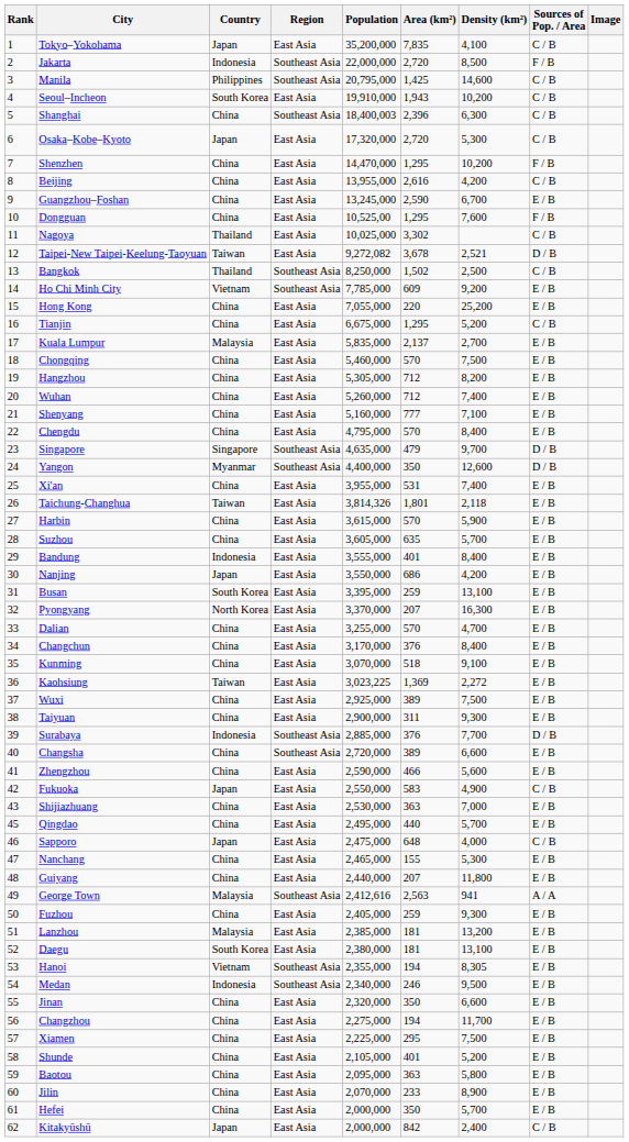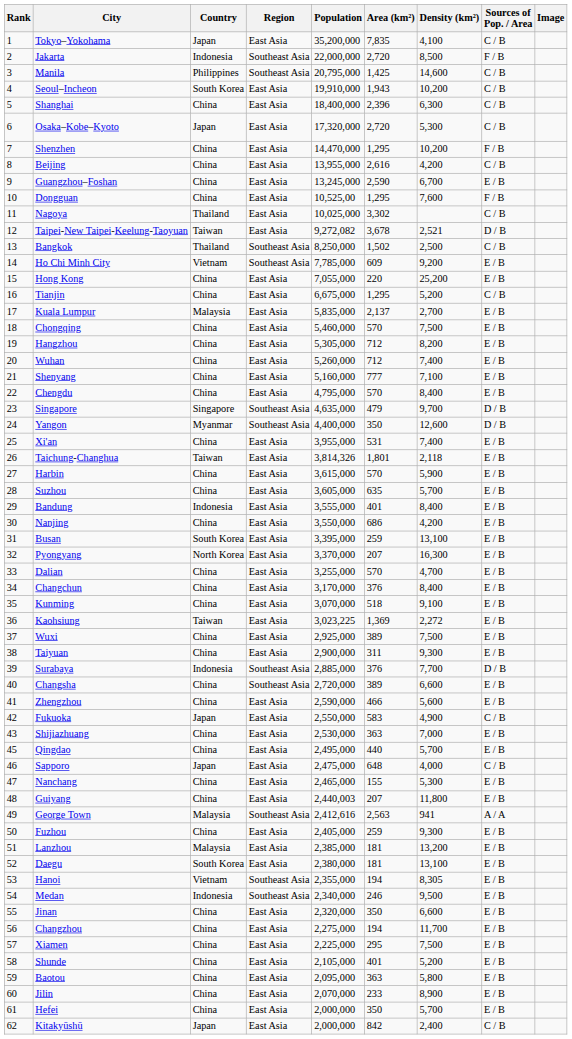Shanghai | Region: Southeast Asia -> East Asia
Shanghai | Population: 18,400,003 -> 18,400,000
Nanjing | Country: Japan -> China
Guiyang | Population: 2,440,000 -> 2,440,003
